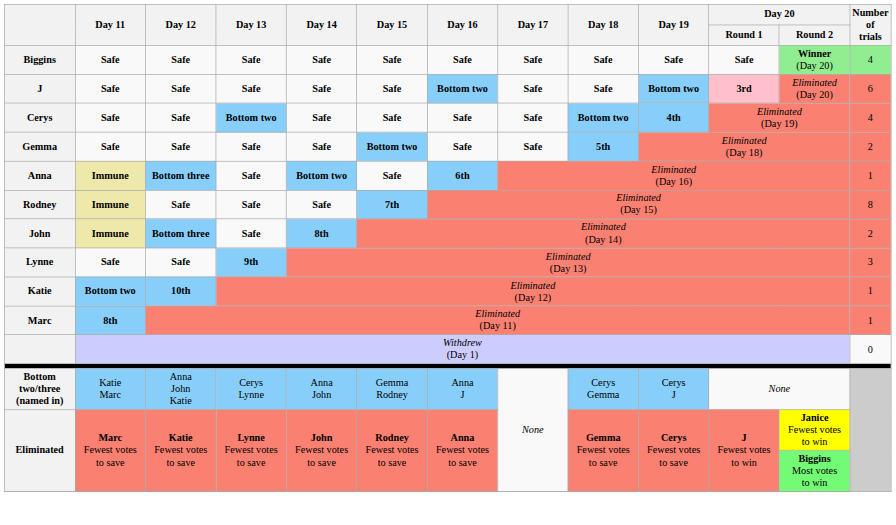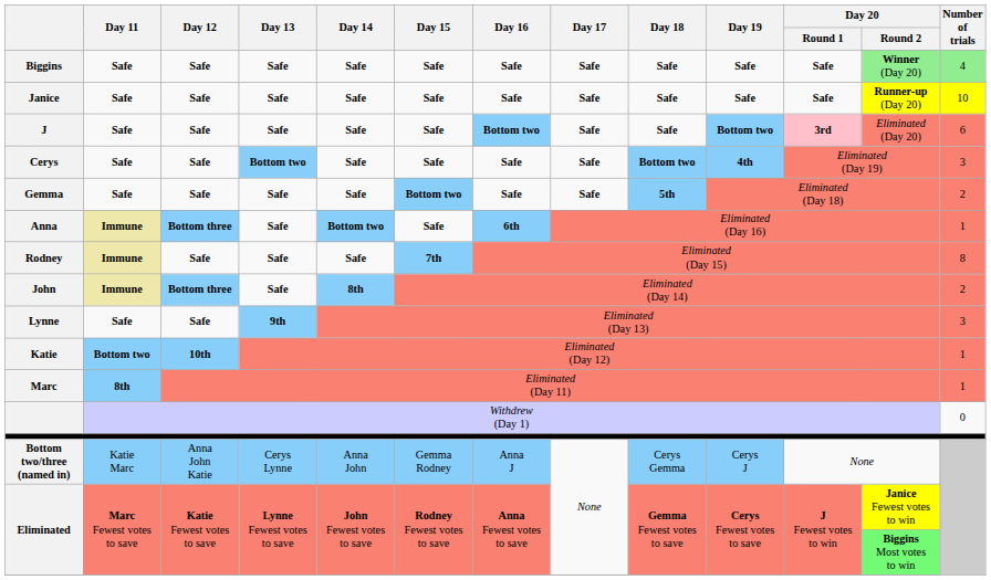+ row: Janice | Safe | Safe | Safe | Safe | Safe | Safe | Safe | Safe | Safe | Safe | Runner-up (Day 20) | 10
Cerys | Number of trials: 4 -> 3
